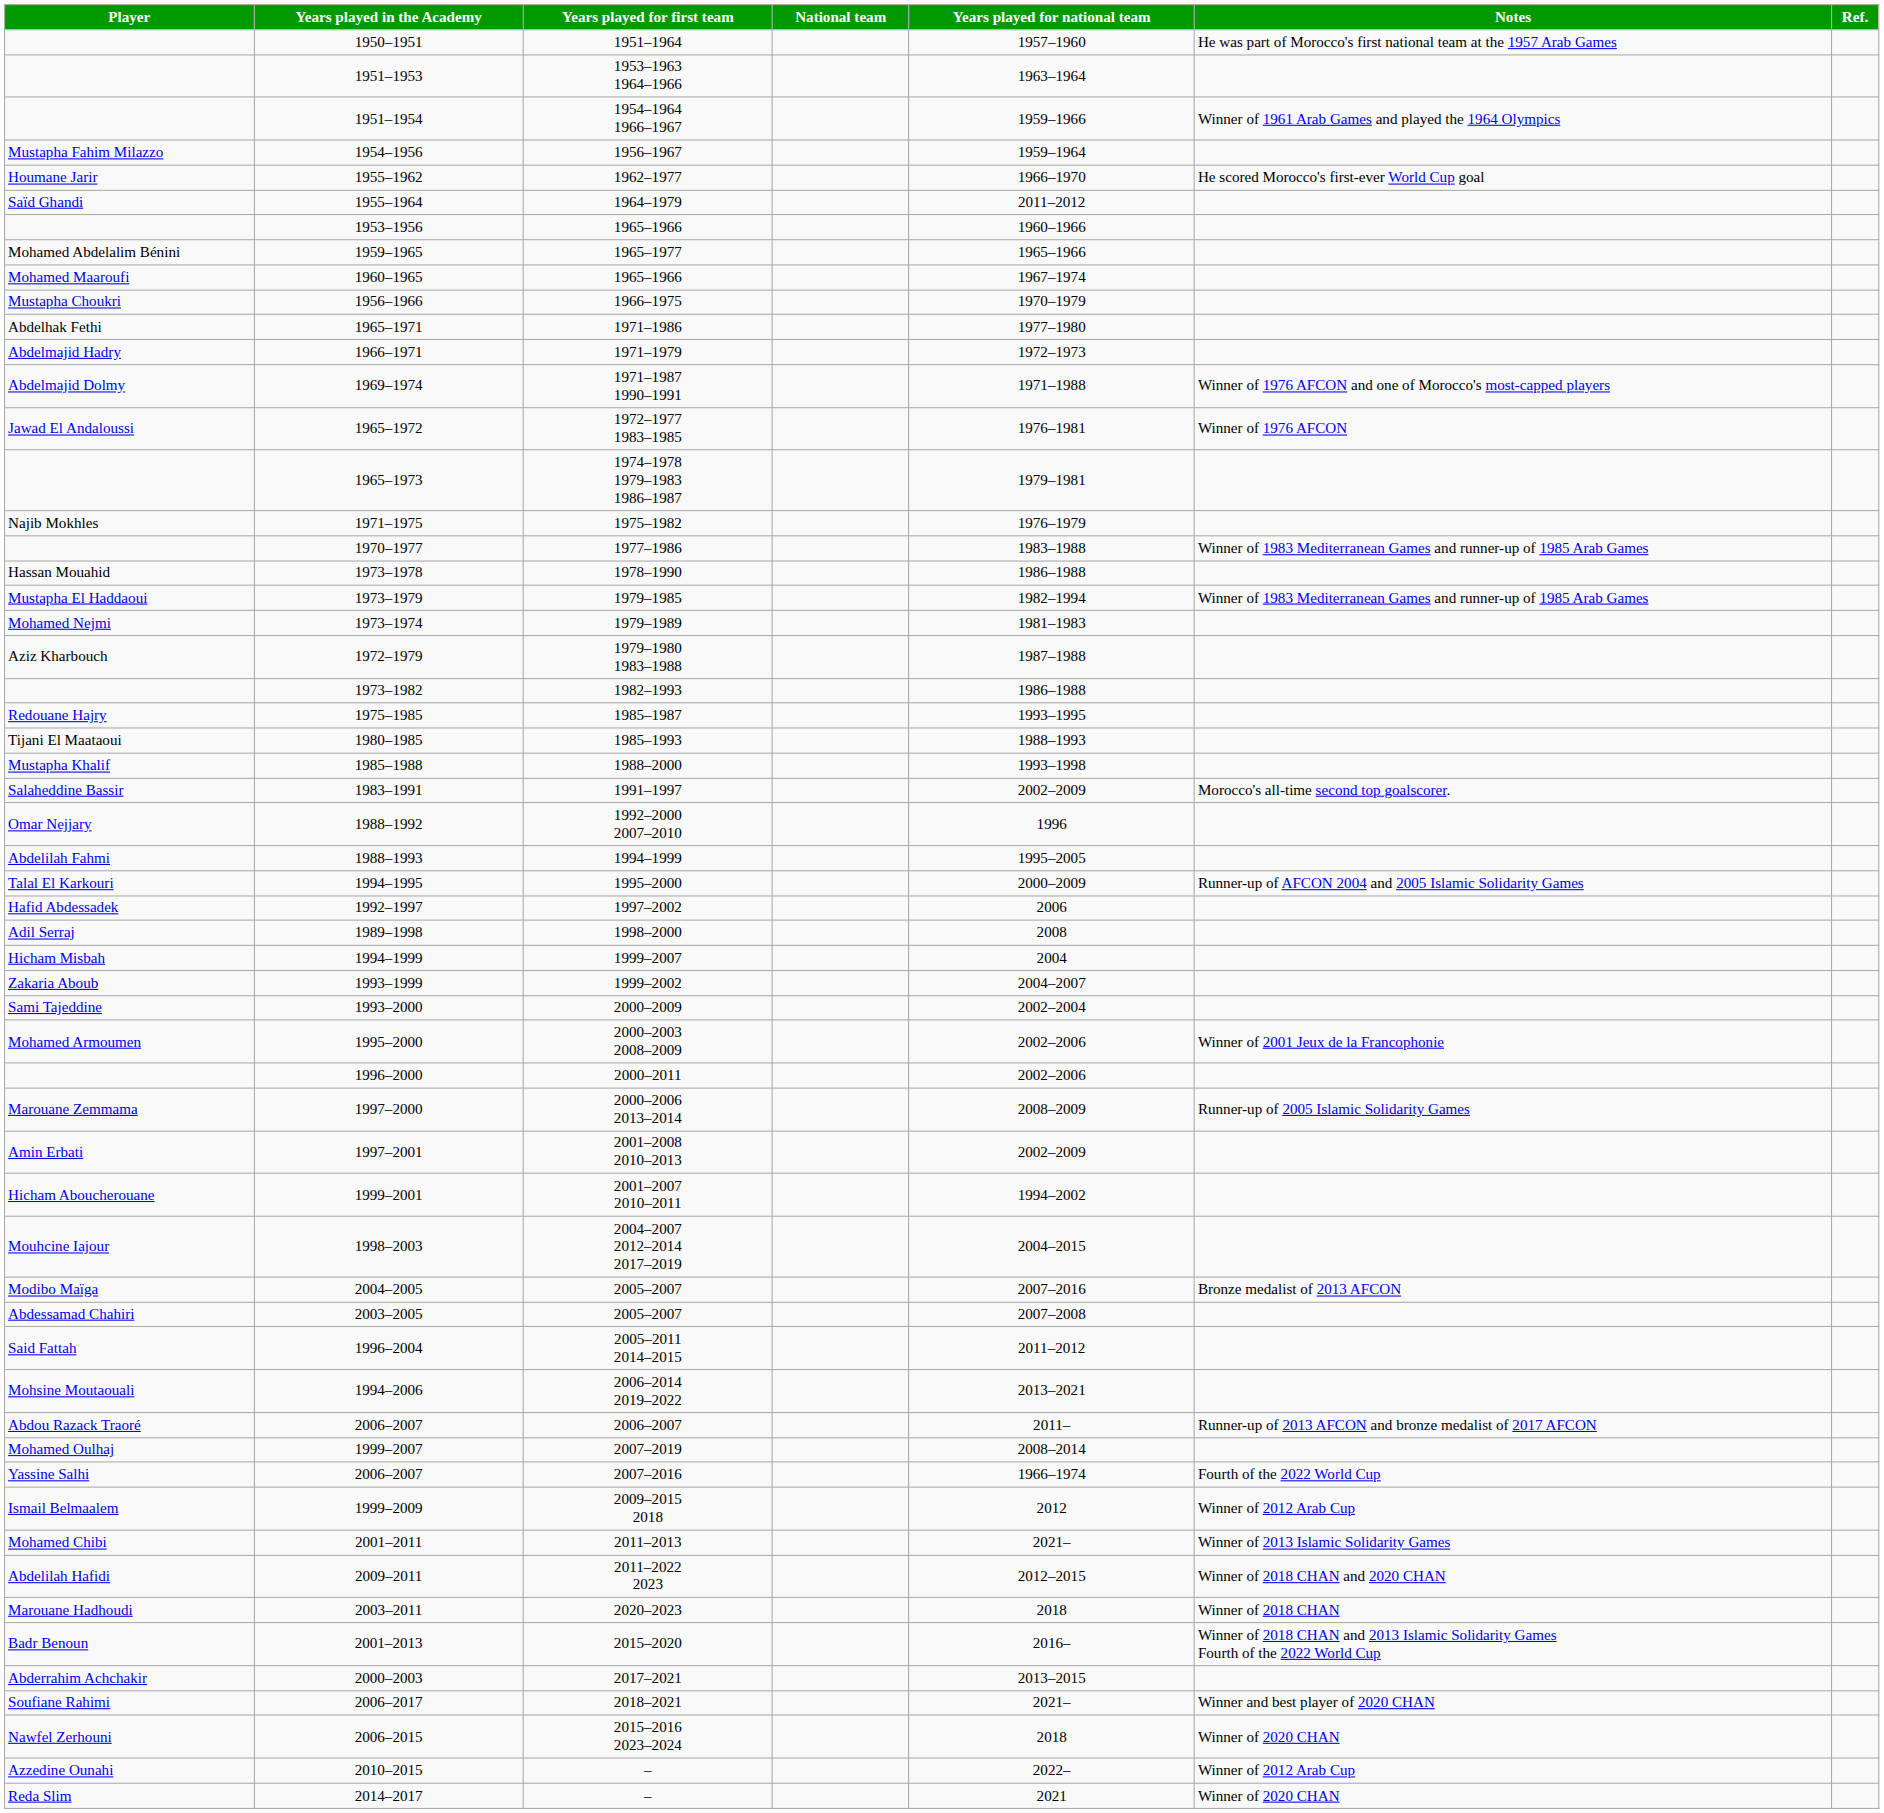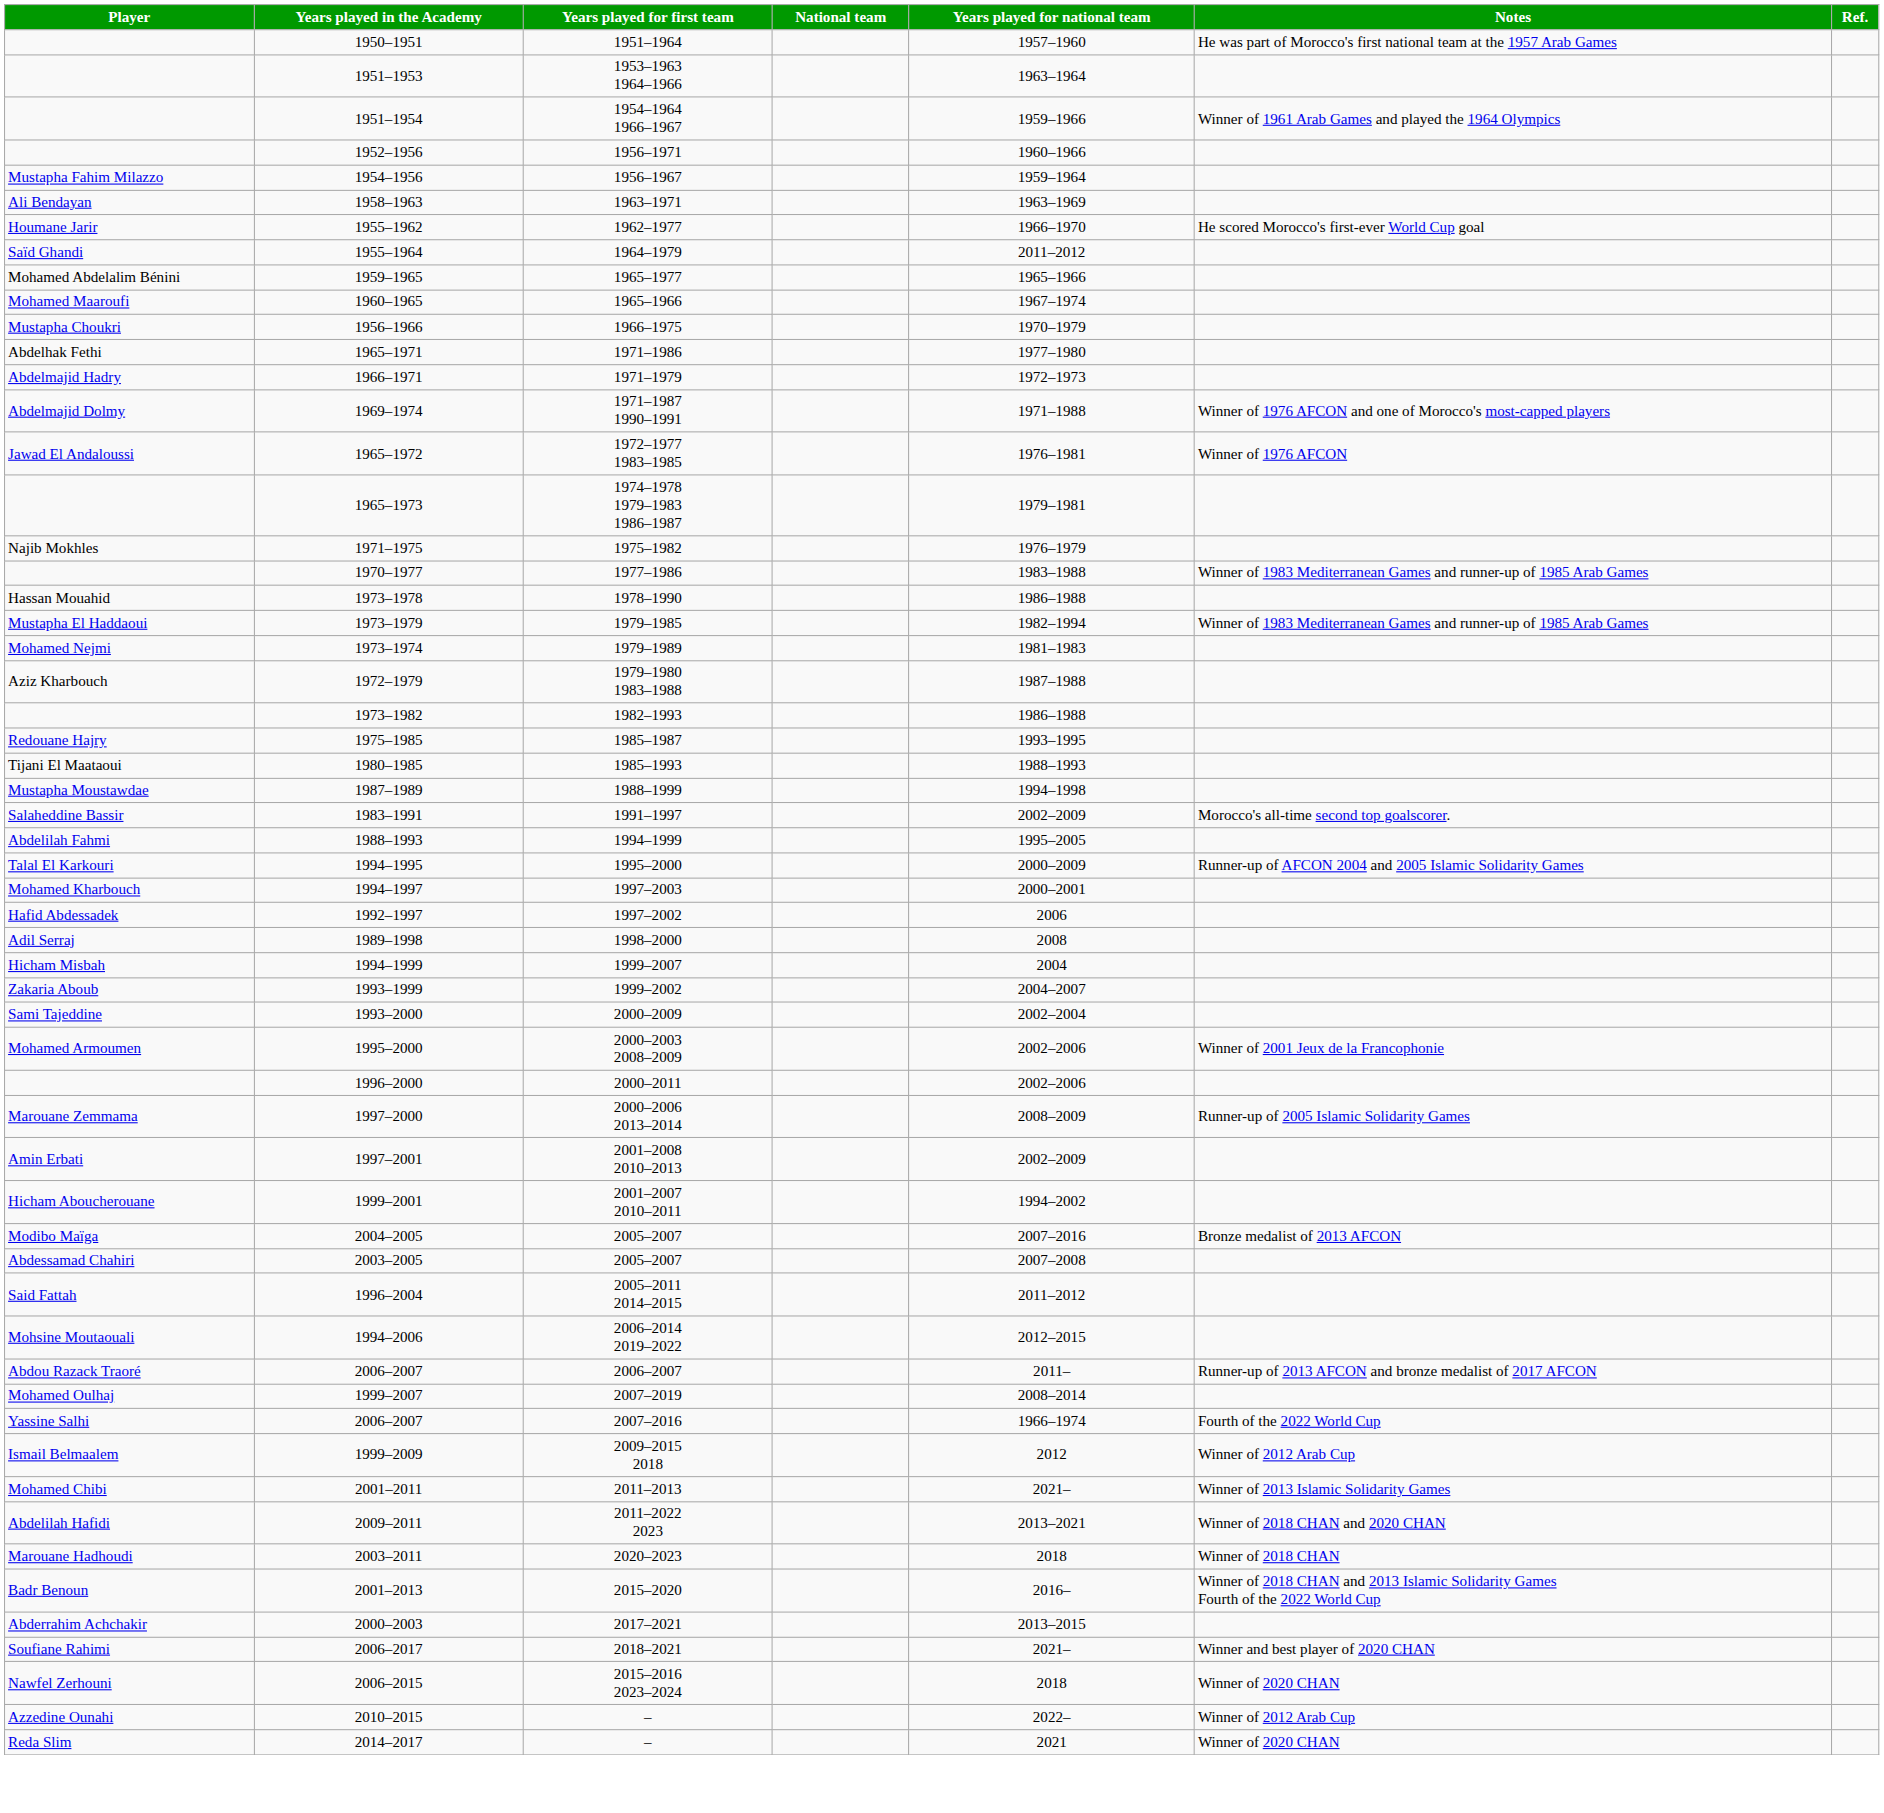+ row: 1952–1956 | 1956–1971 | 1960–1966
+ row: Ali Bendayan | 1958–1963 | 1963–1971 | 1963–1969
- row: 1953–1956 | 1965–1966 | 1960–1966
- row: Mustapha Khalif | 1985–1988 | 1988–2000 | 1993–1998
+ row: Mustapha Moustawdae | 1987–1989 | 1988–1999 | 1994–1998
- row: Omar Nejjary | 1988–1992 | 1992–2000 2007–2010 | 1996
+ row: Mohamed Kharbouch | 1994–1997 | 1997–2003 | 2000–2001
- row: Mouhcine Iajour | 1998–2003 | 2004–2007 2012–2014 2017–2019 | 2004–2015
1994–2006 | Years played for national team: 2013–2021 -> 2012–2015
2009–2011 | Years played for national team: 2012–2015 -> 2013–2021
